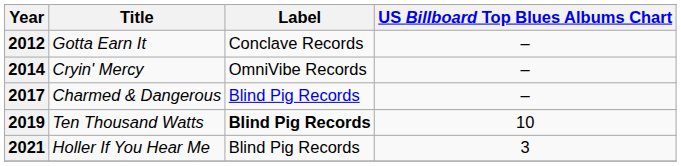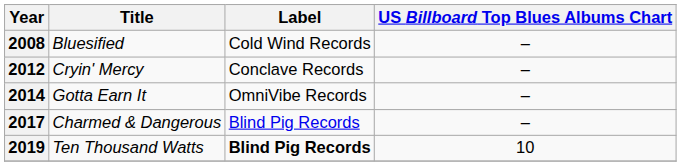+ row: 2008 | Bluesified | Cold Wind Records | –
2012 | Title: Gotta Earn It -> Cryin' Mercy
2014 | Title: Cryin' Mercy -> Gotta Earn It
- row: 2021 | Holler If You Hear Me | Blind Pig Records | 3
